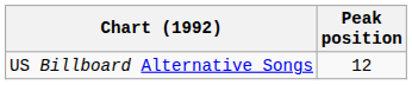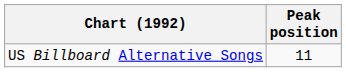US Billboard Alternative Songs | Peak position: 12 -> 11
